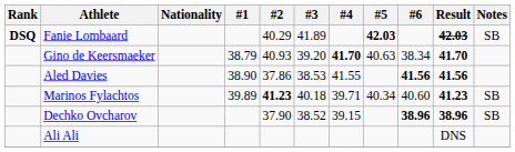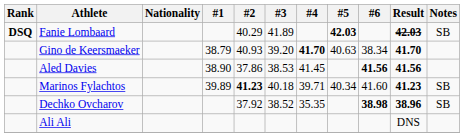Aled Davies | #4: 41.55 -> 41.45
Marinos Fylachtos | #6: 40.60 -> 41.60
Dechko Ovcharov | #2: 37.90 -> 37.92
Dechko Ovcharov | #4: 39.15 -> 35.35
Dechko Ovcharov | #6: 38.96 -> 38.98
